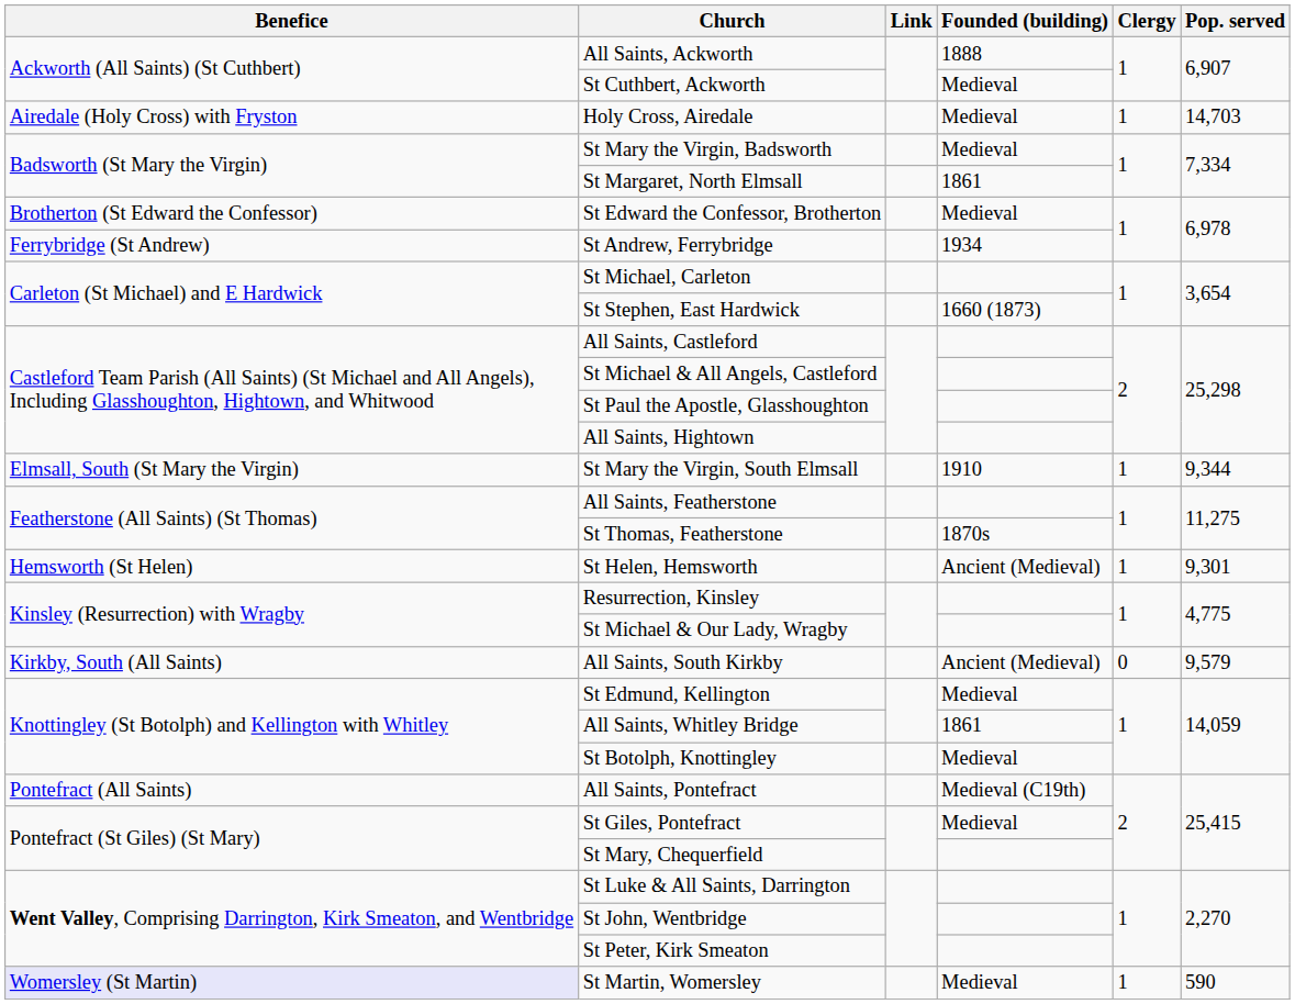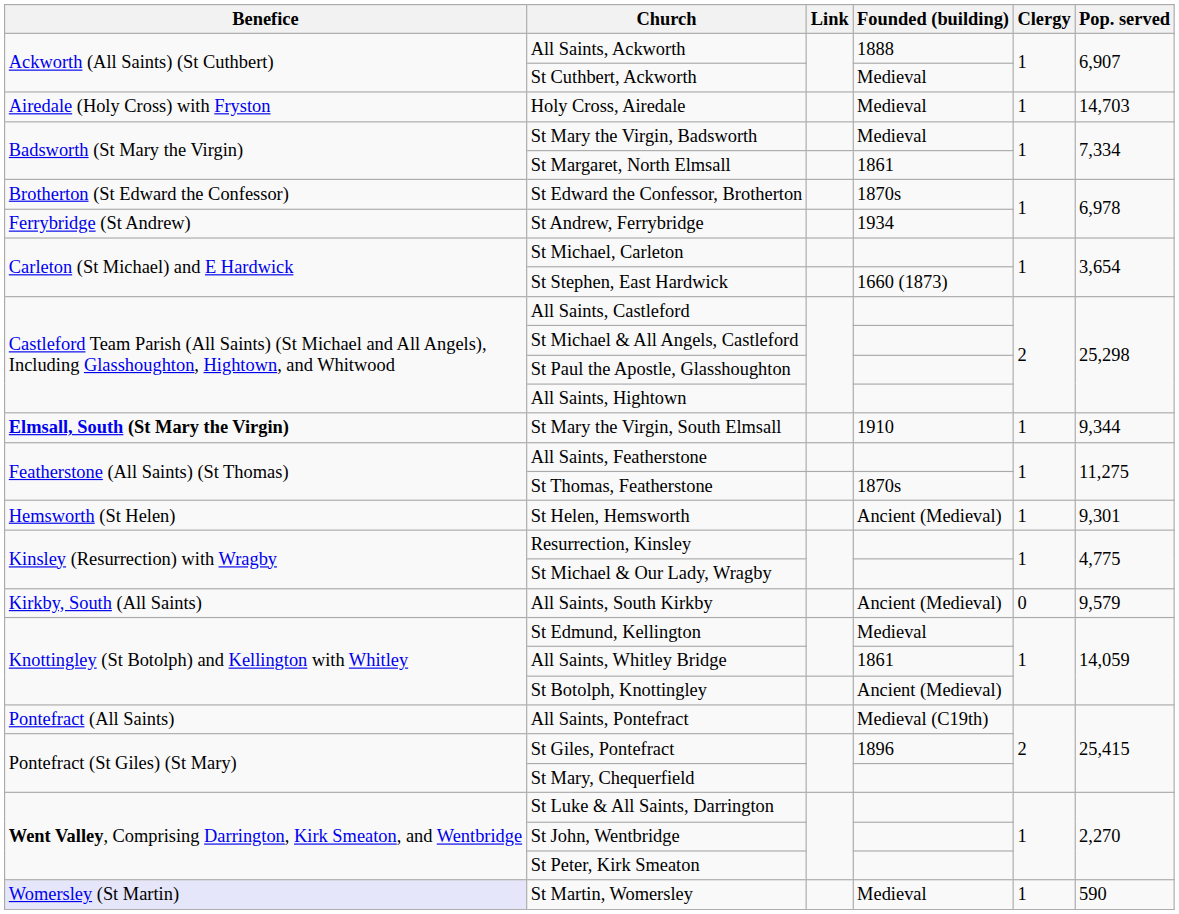St Edward the Confessor, Brotherton | Founded (building): Medieval -> 1870s
St Mary the Virgin, South Elmsall | Benefice: normal -> bold
St Botolph, Knottingley | Founded (building): Medieval -> Ancient (Medieval)
St Giles, Pontefract | Founded (building): Medieval -> 1896
